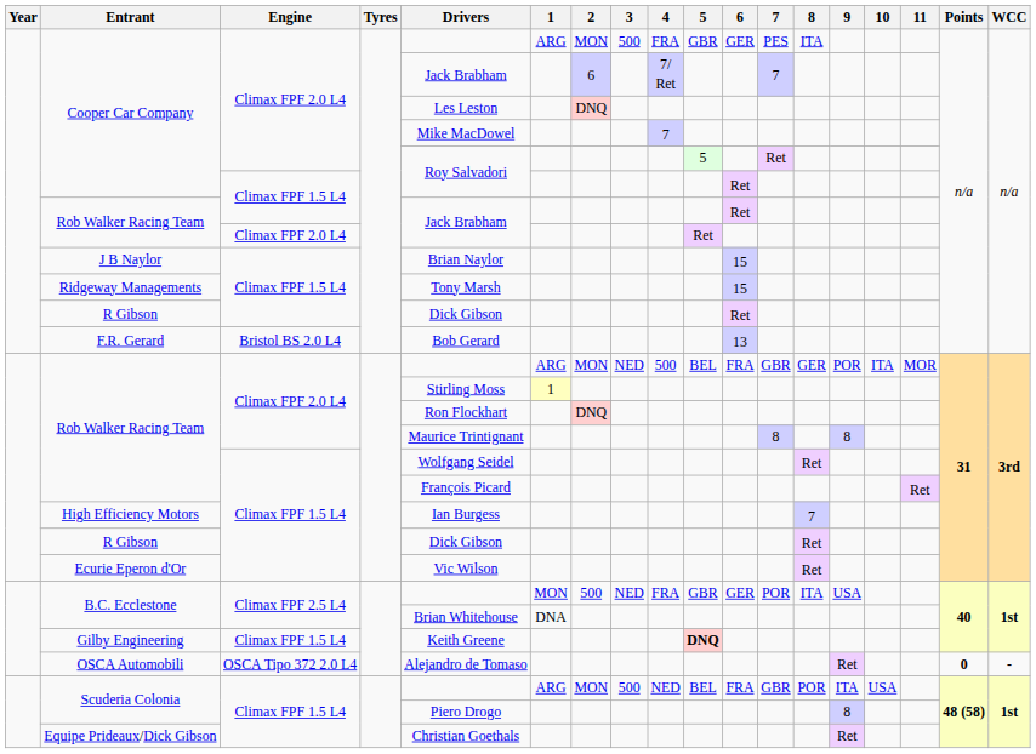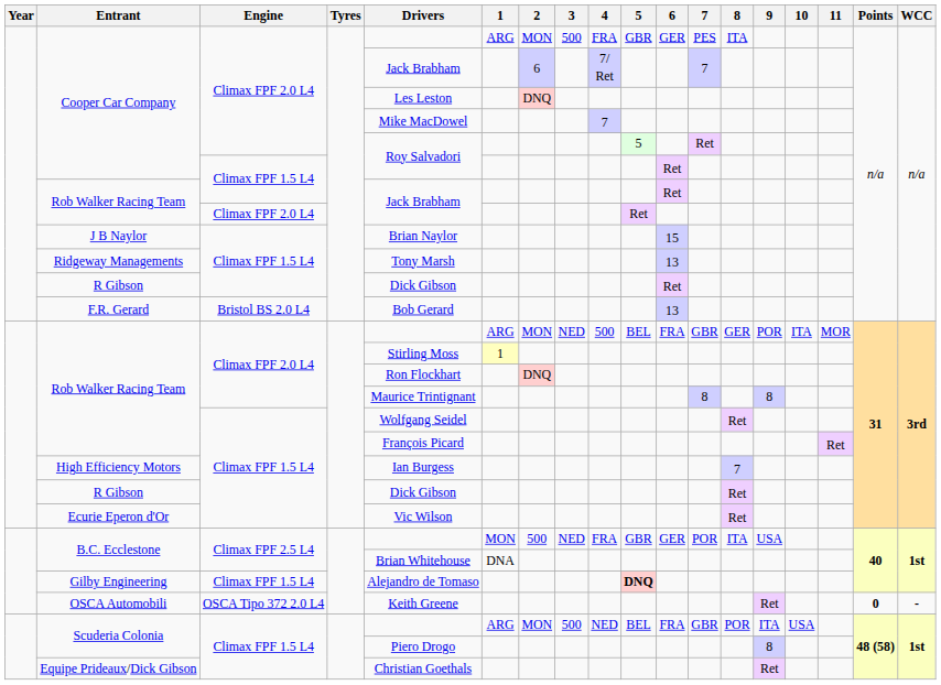Ridgeway Managements | 6: 15 -> 13
Gilby Engineering | Drivers: Keith Greene -> Alejandro de Tomaso
OSCA Automobili | Drivers: Alejandro de Tomaso -> Keith Greene
